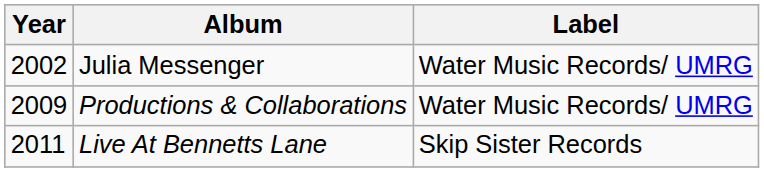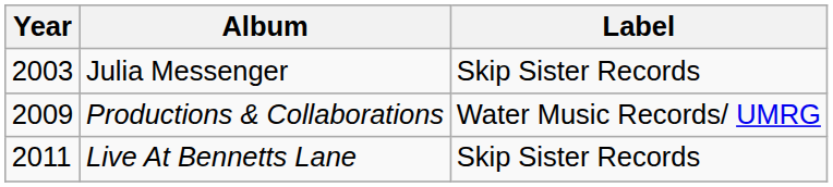Julia Messenger | Year: 2002 -> 2003
Julia Messenger | Label: Water Music Records/ UMRG -> Skip Sister Records
